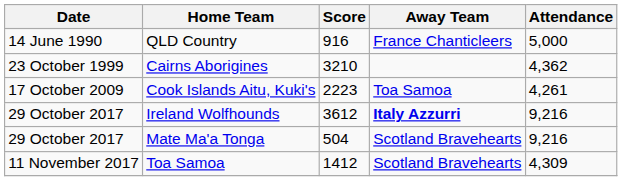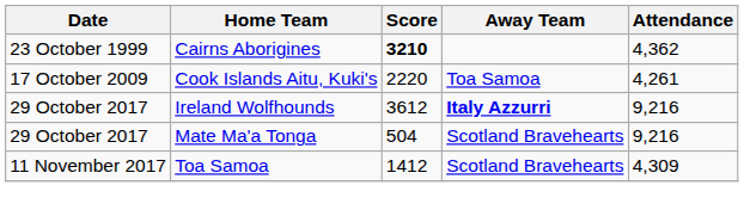- row: 14 June 1990 | QLD Country | 916 | France Chanticleers | 5,000
Cairns Aborigines | Score: normal -> bold
Cook Islands Aitu, Kuki's | Score: 2223 -> 2220
